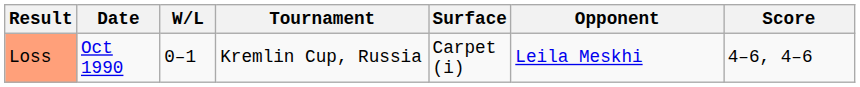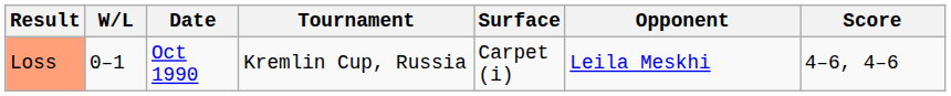columns swapped: W/L <-> Date
